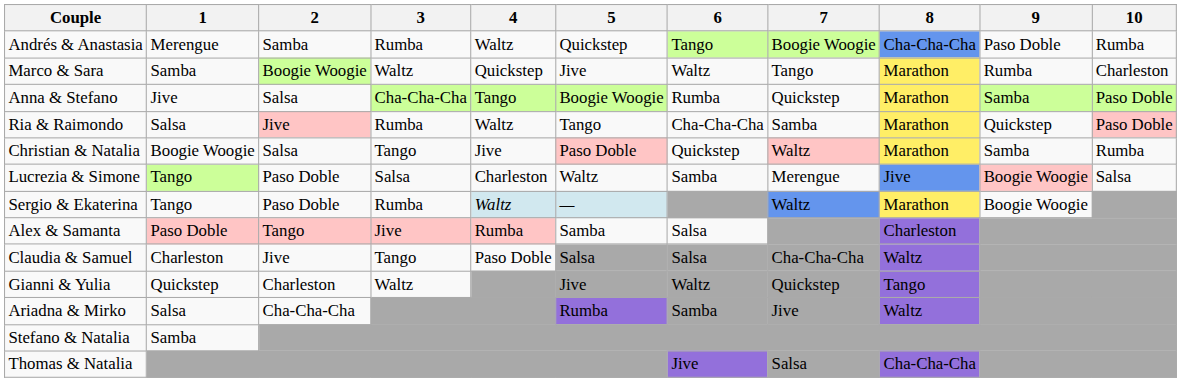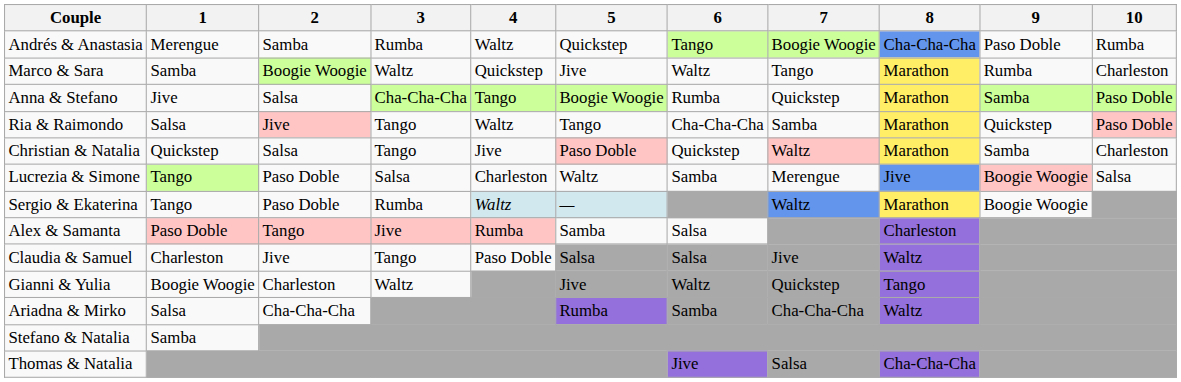Ria & Raimondo | 3: Rumba -> Tango
Christian & Natalia | 1: Boogie Woogie -> Quickstep
Christian & Natalia | column 11: Rumba -> Charleston
Claudia & Samuel | 7: Cha-Cha-Cha -> Jive
Gianni & Yulia | 1: Quickstep -> Boogie Woogie
Ariadna & Mirko | 7: Jive -> Cha-Cha-Cha
